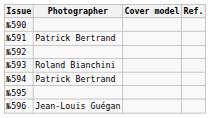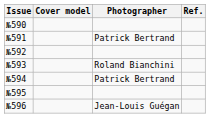columns swapped: Cover model <-> Photographer
